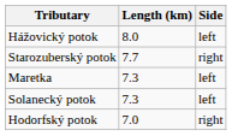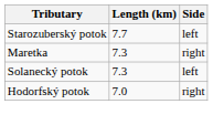- row: Hážovický potok | 8.0 | left
Starozuberský potok | Side: right -> left
Maretka | Side: left -> right
